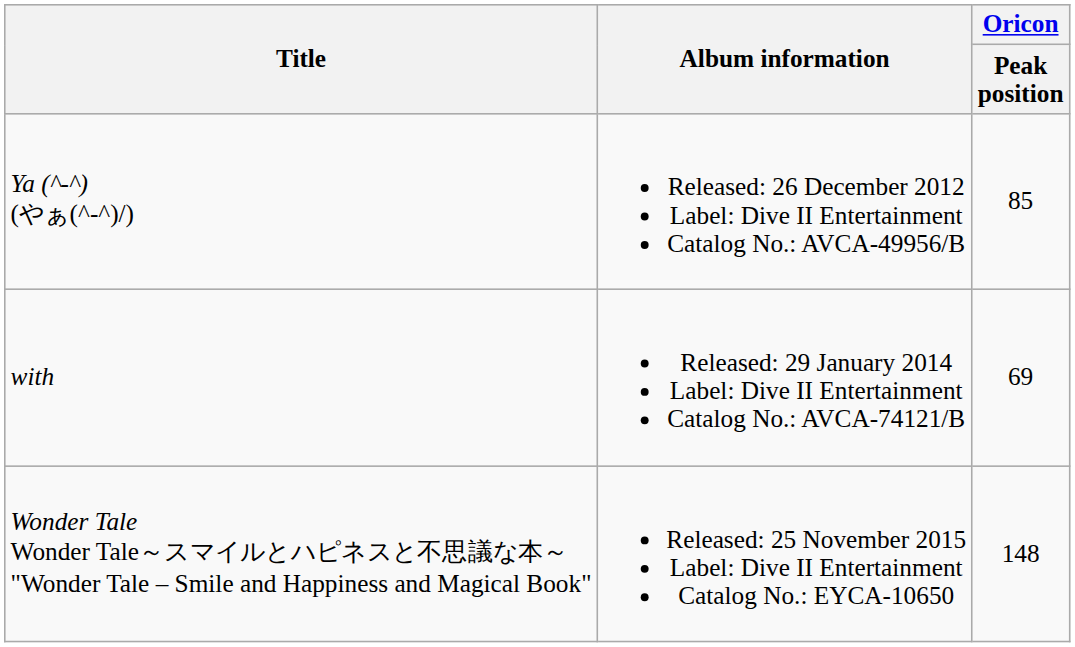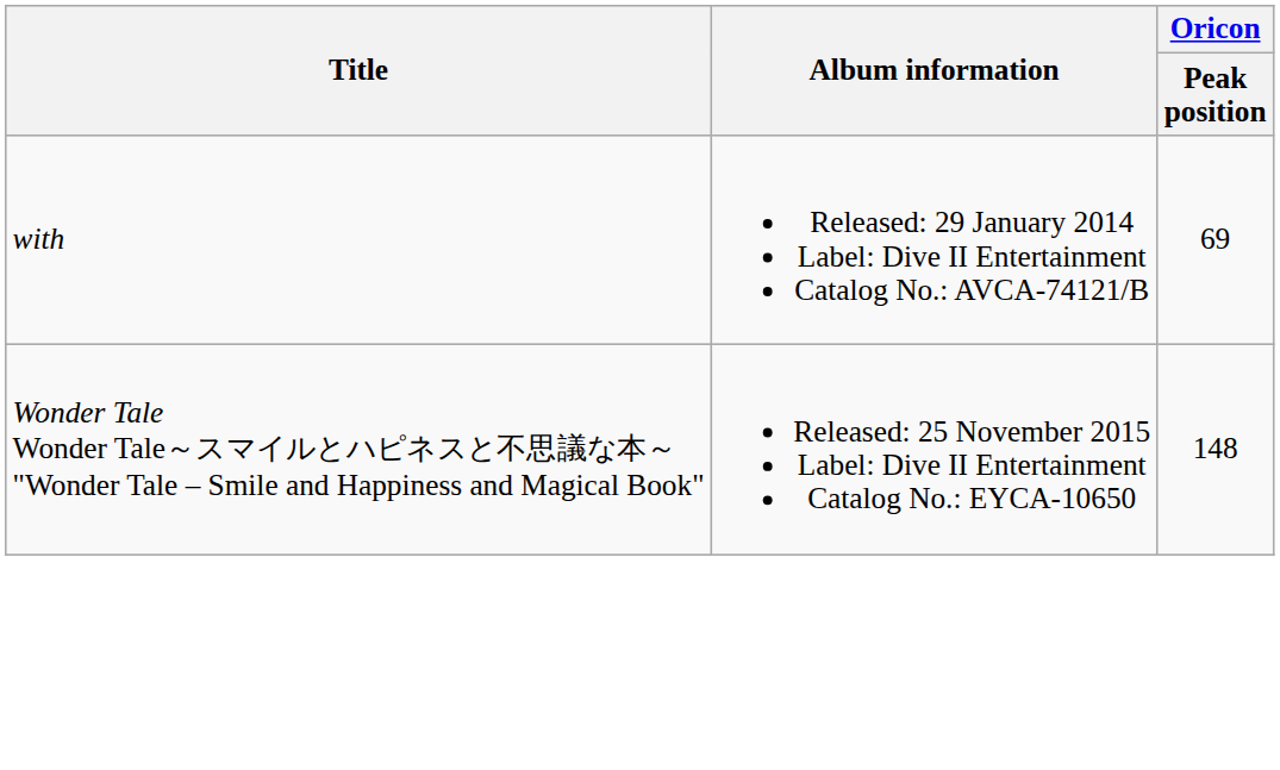- row: Ya (^-^) (やぁ(^-^)/) | Released: 26 December 2012 Label: Dive II Entertainment Catalog No.: AVCA-49956/B | 85
